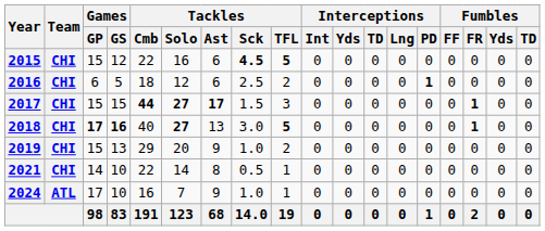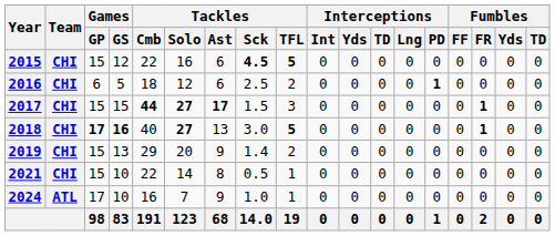2019 | Tackles / Sck: 1.0 -> 1.4
2021 | Games / GP: 14 -> 15
